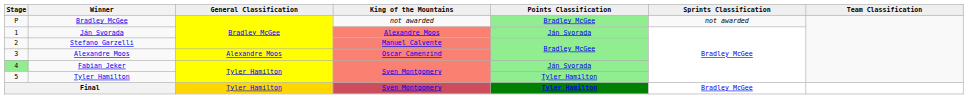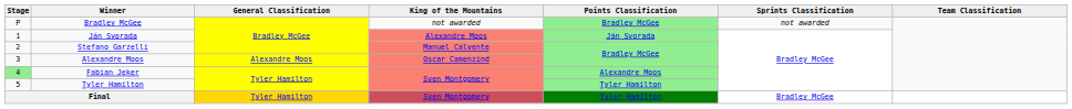Fabian Jeker | Points Classification: Ján Svorada -> Alexandre Moos
Final | Points Classification: bold -> normal
